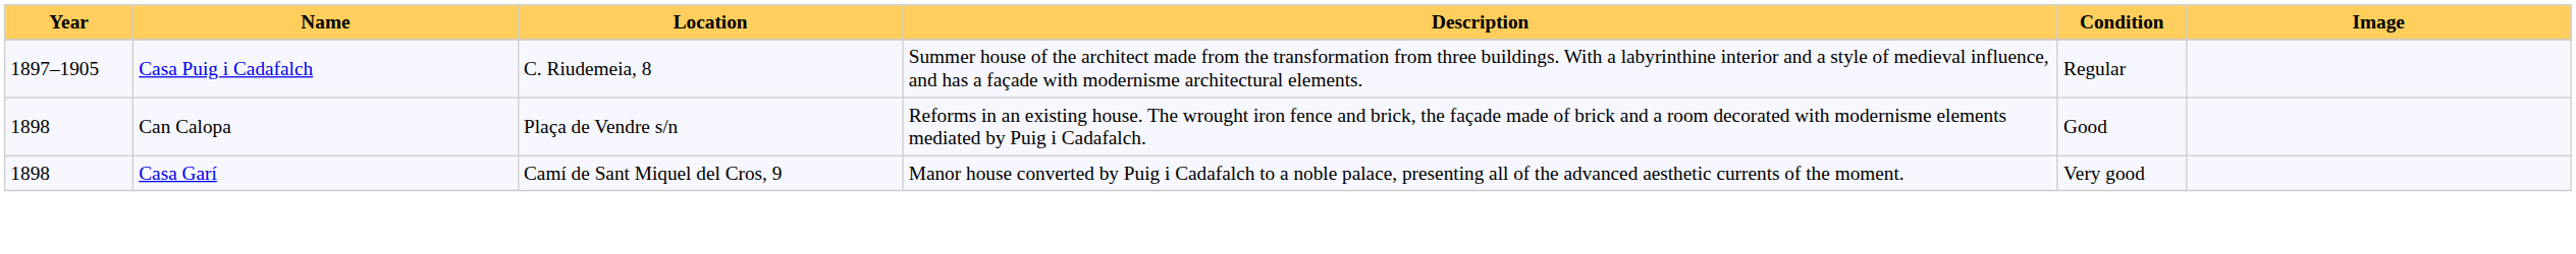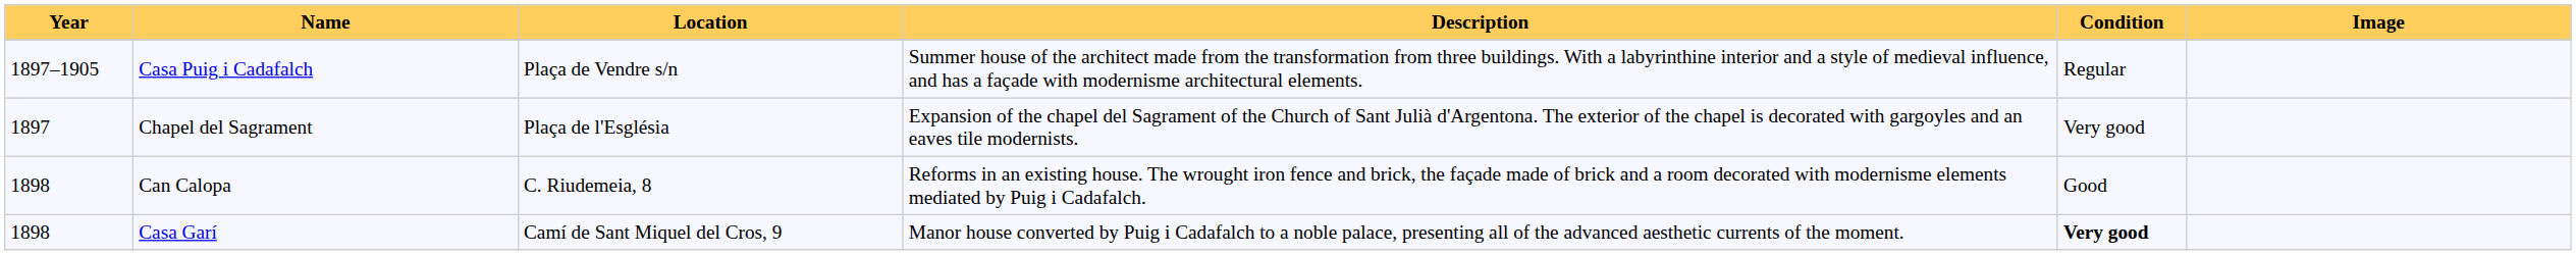Casa Puig i Cadafalch | Location: C. Riudemeia, 8 -> Plaça de Vendre s/n
+ row: 1897 | Chapel del Sagrament | Plaça de l'Església | Expansion of the chapel del Sagrament of the Church of Sant Julià d'Argentona. The exterior of the chapel is decorated with gargoyles and an eaves tile modernists. | Very good
Can Calopa | Location: Plaça de Vendre s/n -> C. Riudemeia, 8
Casa Garí | Condition: normal -> bold
